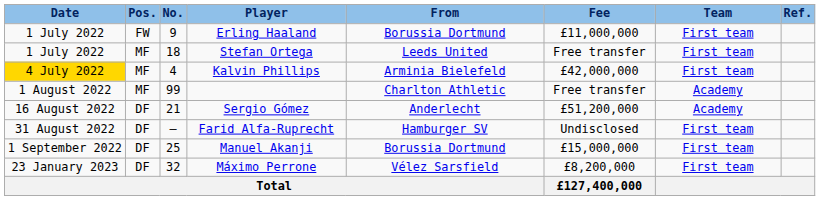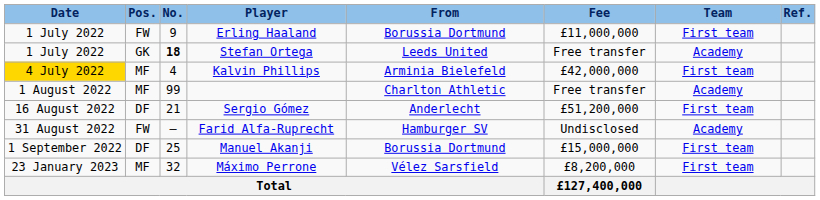Stefan Ortega | Pos.: MF -> GK
Stefan Ortega | No.: normal -> bold
Stefan Ortega | Team: First team -> Academy
Sergio Gómez | Team: Academy -> First team
Farid Alfa-Ruprecht | Pos.: DF -> FW
Farid Alfa-Ruprecht | Team: First team -> Academy
Máximo Perrone | Pos.: DF -> MF
